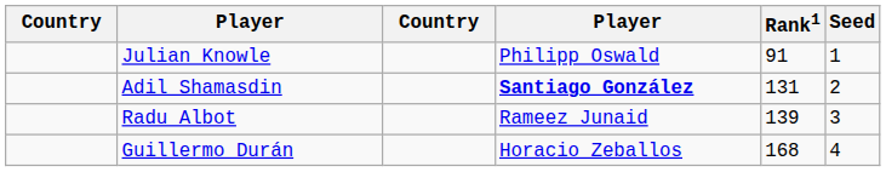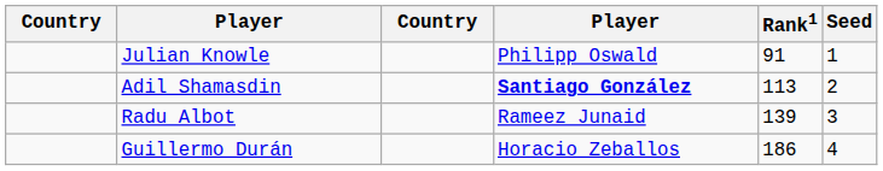Adil Shamasdin | Rank1: 131 -> 113
Guillermo Durán | Rank1: 168 -> 186
